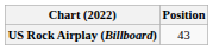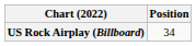US Rock Airplay (Billboard) | Position: 43 -> 34
